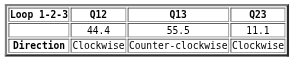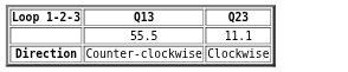- column: Q12 | 44.4 | Clockwise
